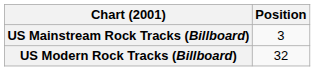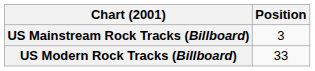US Modern Rock Tracks (Billboard) | Position: 32 -> 33
